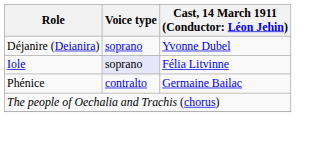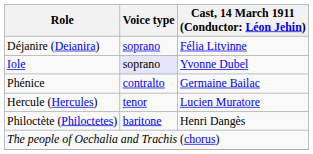Déjanire (Deianira) | column 3: Yvonne Dubel -> Félia Litvinne
Iole | column 3: Félia Litvinne -> Yvonne Dubel
+ row: Hercule (Hercules) | tenor | Lucien Muratore
+ row: Philoctète (Philoctetes) | baritone | Henri Dangès
